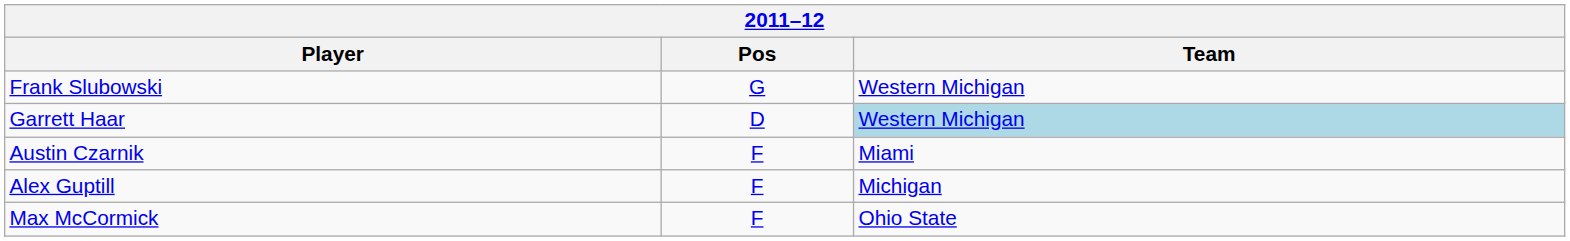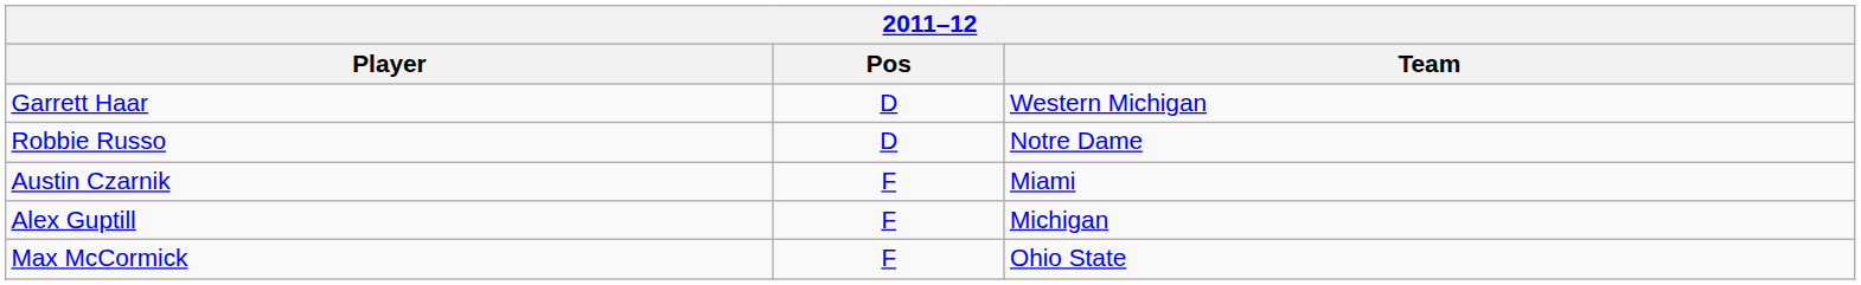- row: Frank Slubowski | G | Western Michigan
Garrett Haar | Team: lightblue background -> no background
+ row: Robbie Russo | D | Notre Dame
